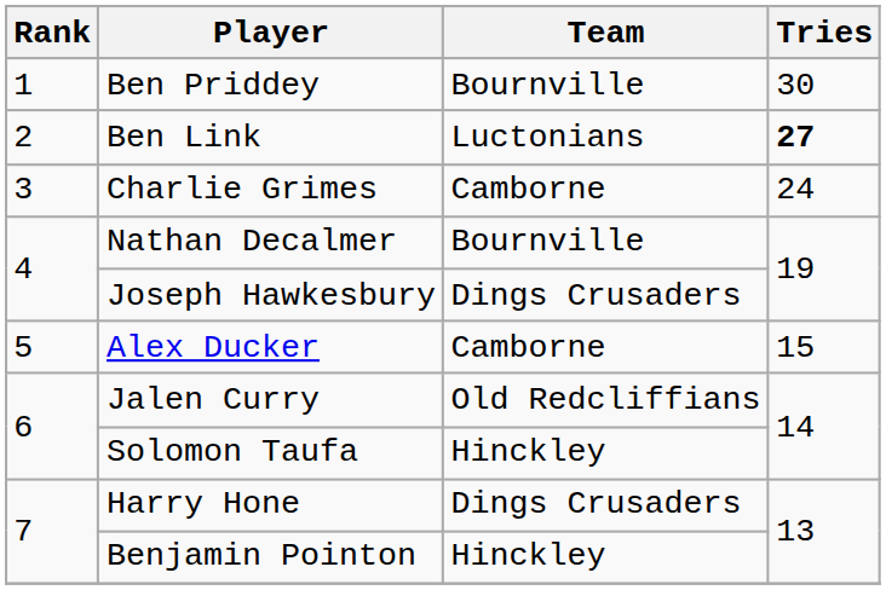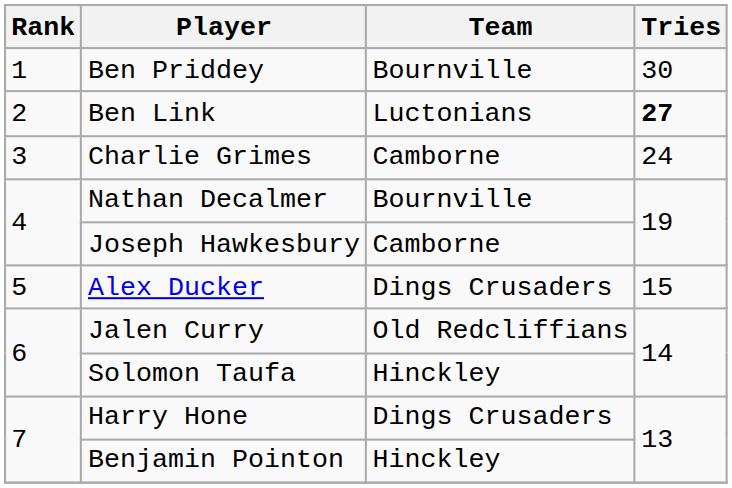Joseph Hawkesbury | Team: Dings Crusaders -> Camborne
Alex Ducker | Team: Camborne -> Dings Crusaders
